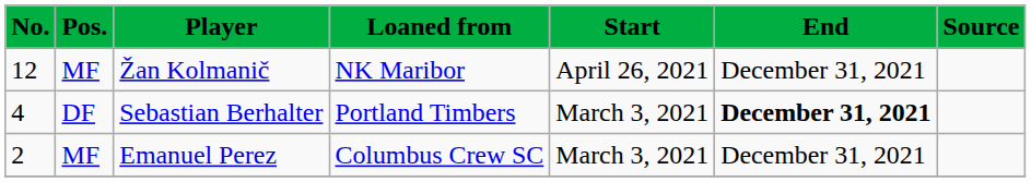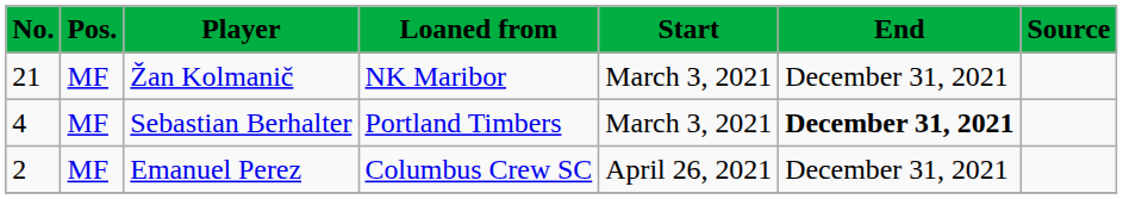Žan Kolmanič | No.: 12 -> 21
Žan Kolmanič | Start: April 26, 2021 -> March 3, 2021
Sebastian Berhalter | Pos.: DF -> MF
Emanuel Perez | Start: March 3, 2021 -> April 26, 2021
